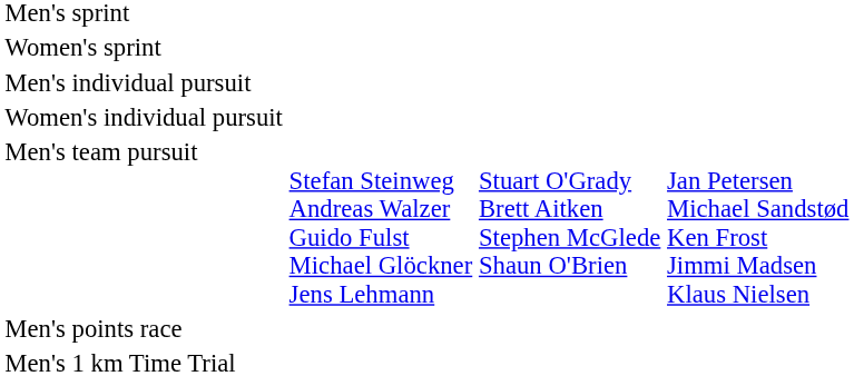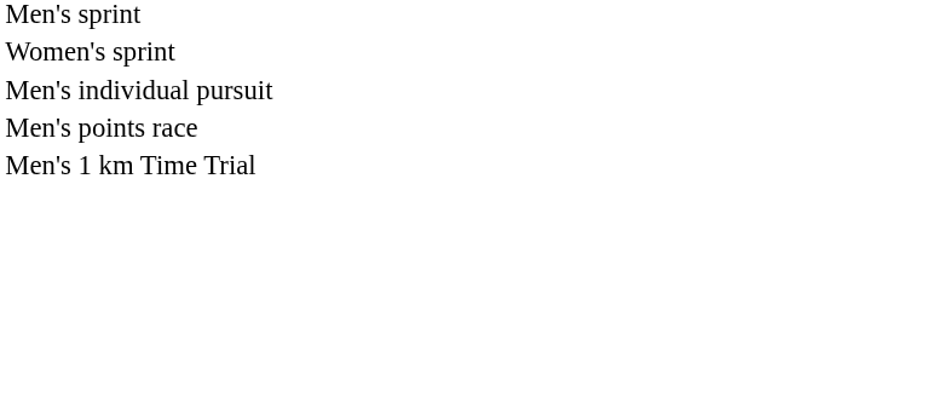- row: Women's individual pursuit
- row: Men's team pursuit | Stefan Steinweg Andreas Walzer Guido Fulst Michael Glöckner Jens Lehmann | Stuart O'Grady Brett Aitken Stephen McGlede Shaun O'Brien | Jan Petersen Michael Sandstød Ken Frost Jimmi Madsen Klaus Nielsen
